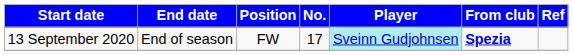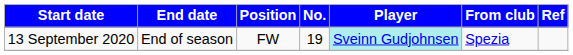13 September 2020 | No.: 17 -> 19
13 September 2020 | From club: bold -> normal
